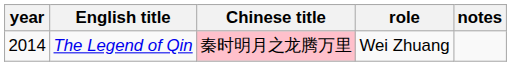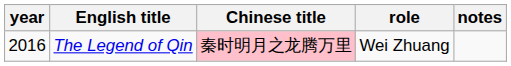The Legend of Qin | year: 2014 -> 2016
